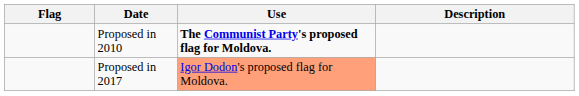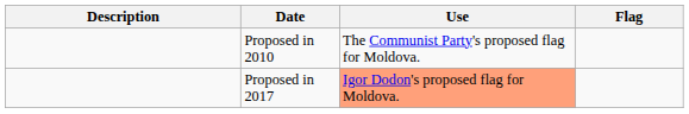columns swapped: Flag <-> Description
Proposed in 2010 | Use: bold -> normal
